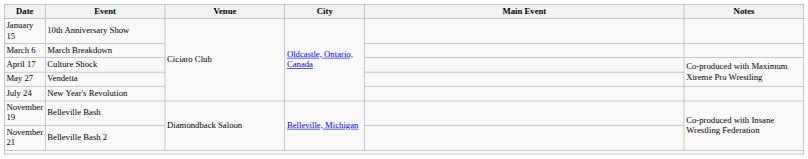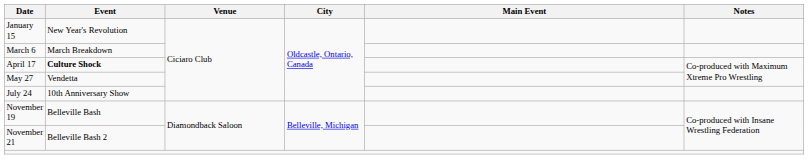January 15 | Event: 10th Anniversary Show -> New Year's Revolution
April 17 | Event: normal -> bold
July 24 | Event: New Year's Revolution -> 10th Anniversary Show
